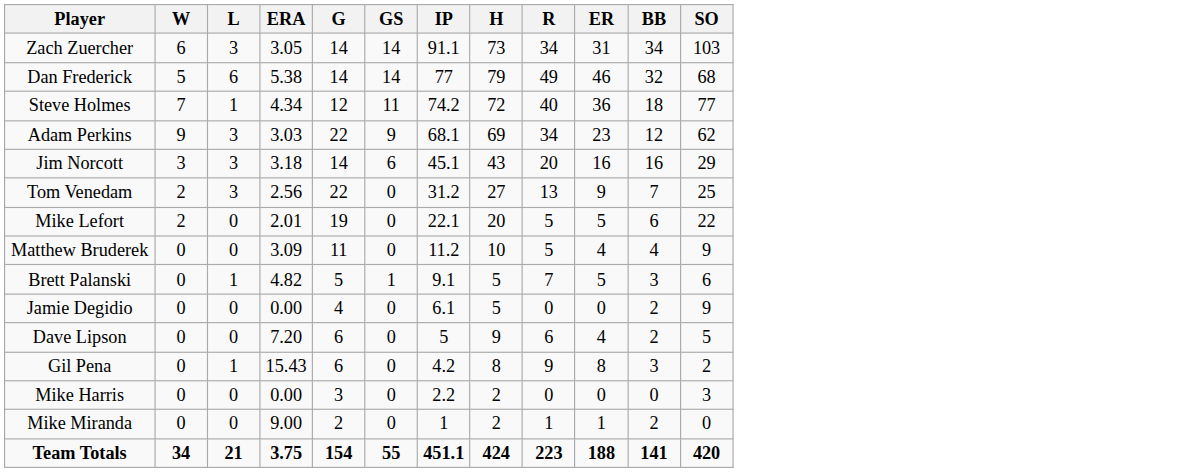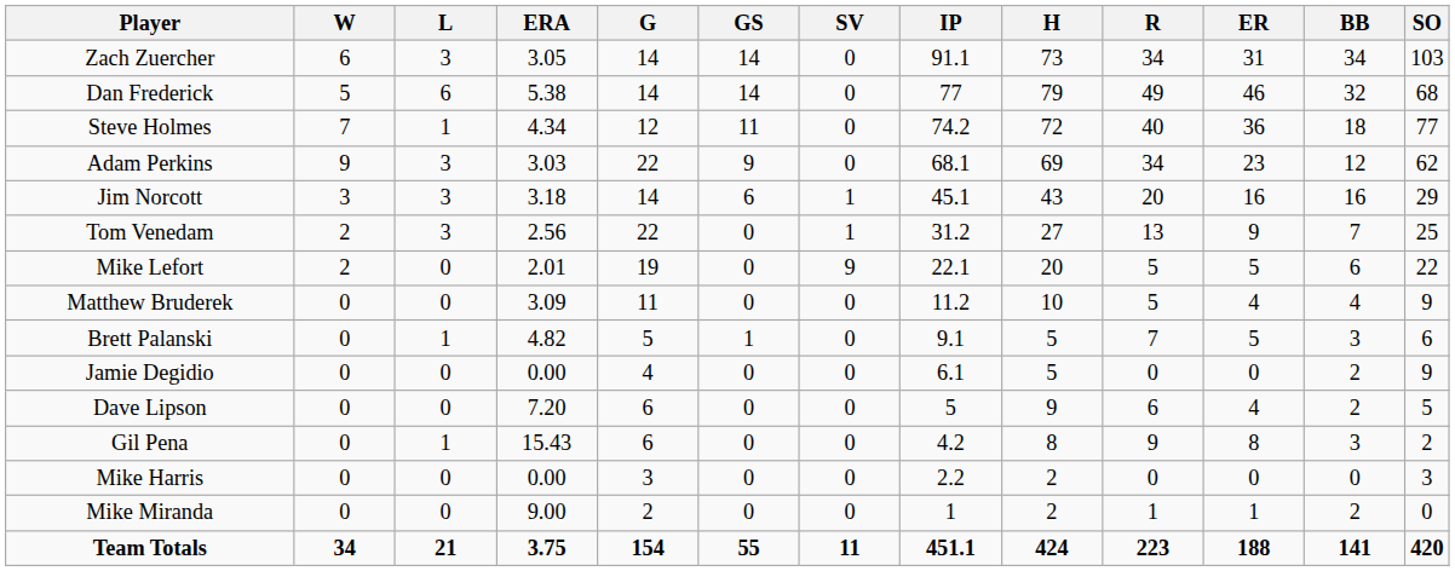+ column: SV | 0 | 0 | 0 | 0 | 1 | 1 | 9 | 0 | 0 | 0 | 0 | 0 | 0 | 0 | 11
